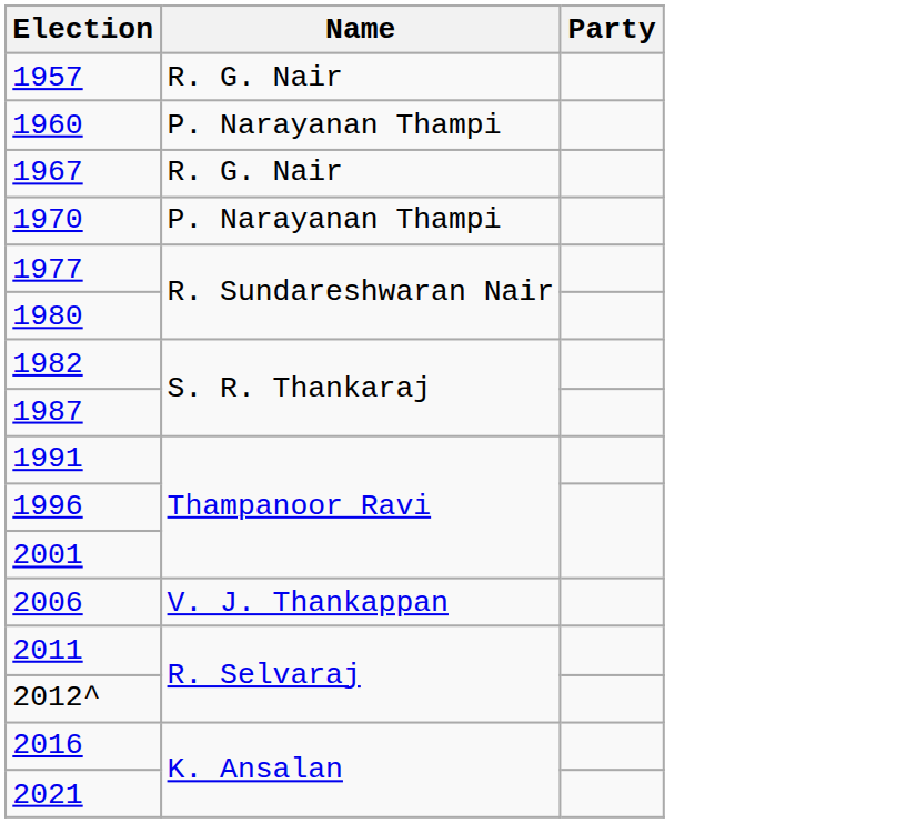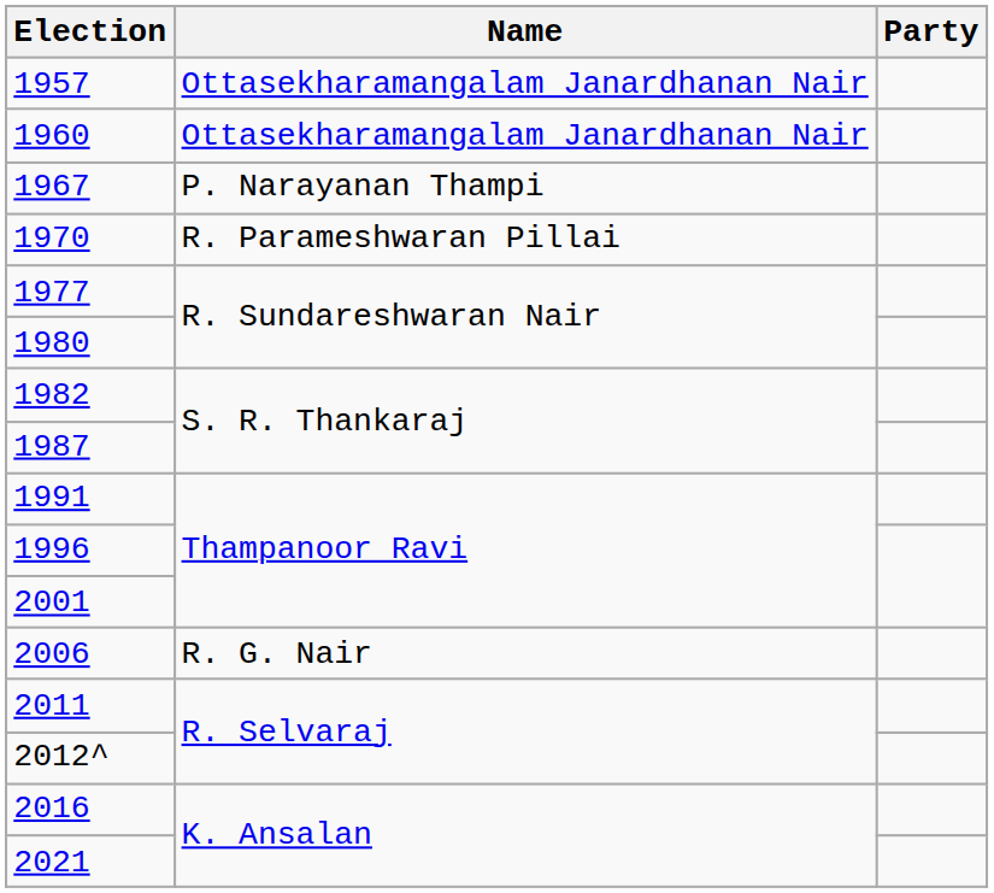1957 | Name: R. G. Nair -> Ottasekharamangalam Janardhanan Nair
1960 | Name: P. Narayanan Thampi -> Ottasekharamangalam Janardhanan Nair
1967 | Name: R. G. Nair -> P. Narayanan Thampi
1970 | Name: P. Narayanan Thampi -> R. Parameshwaran Pillai
2006 | Name: V. J. Thankappan -> R. G. Nair
